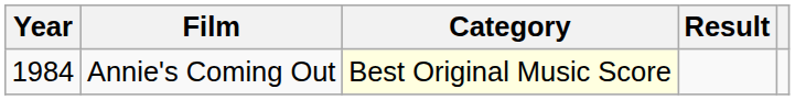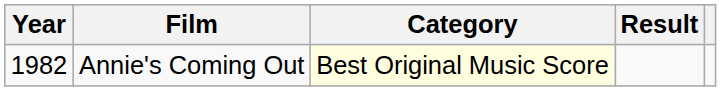Annie's Coming Out | Year: 1984 -> 1982
